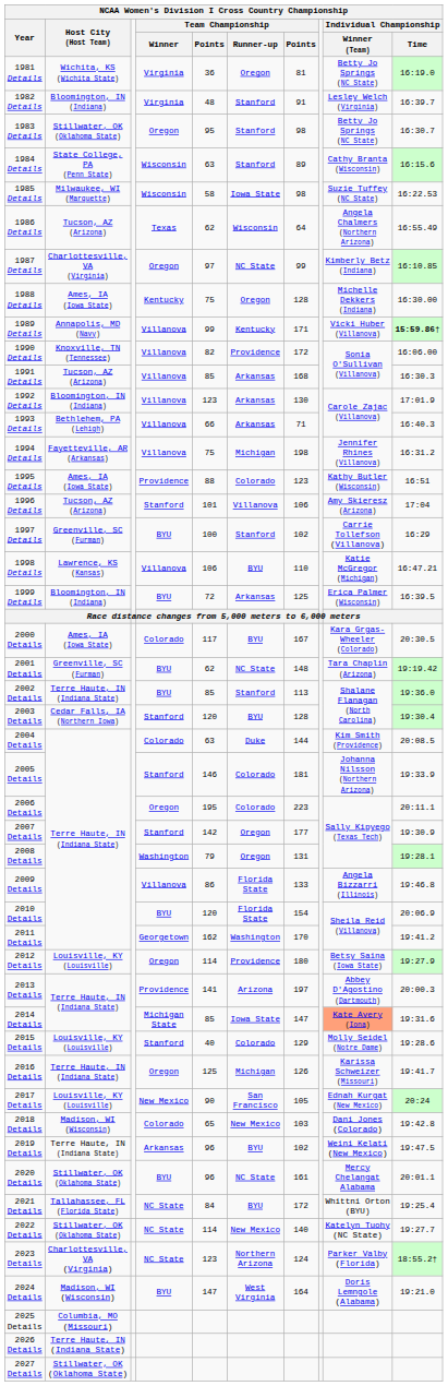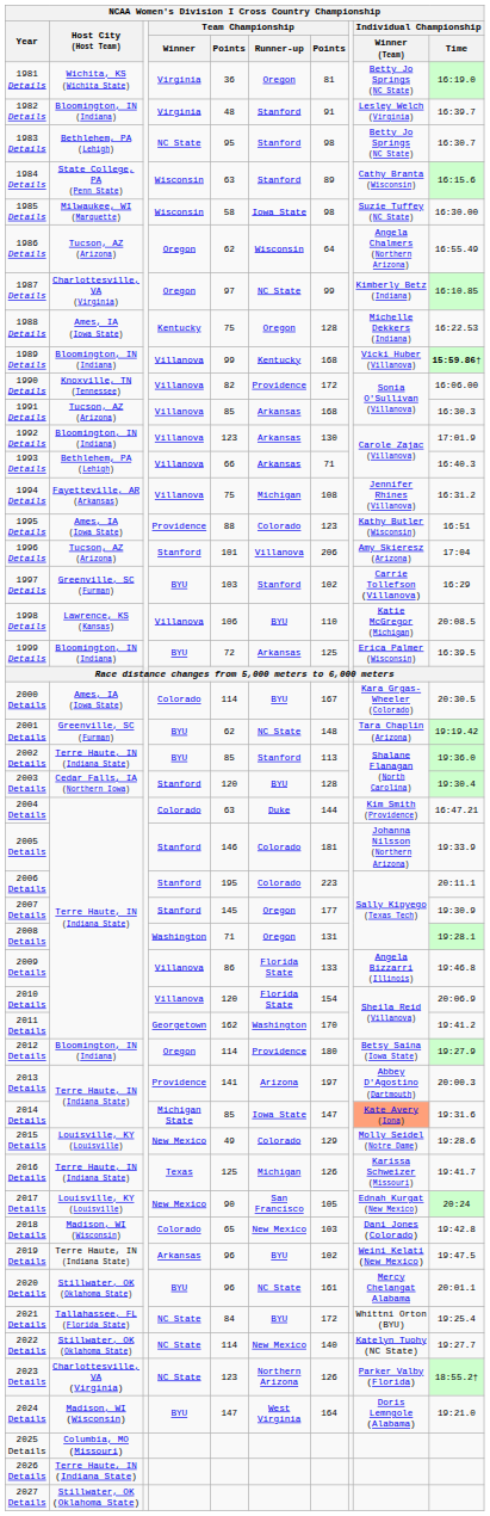1983 Details | Host City (Host Team): Stillwater, OK (Oklahoma State) -> Bethlehem, PA (Lehigh)
1983 Details | Team Championship / Winner: Oregon -> NC State
1985 Details | Individual Championship / Time: 16:22.53 -> 16:30.00
1986 Details | Team Championship / Winner: Texas -> Oregon
1988 Details | Individual Championship / Time: 16:30.00 -> 16:22.53
1989 Details | Host City (Host Team): Annapolis, MD (Navy) -> Bloomington, IN (Indiana)
1989 Details | column 7: 171 -> 168
1994 Details | column 7: 198 -> 108
1996 Details | column 7: 106 -> 206
1997 Details | column 5: 100 -> 103
1998 Details | Individual Championship / Time: 16:47.21 -> 20:08.5
2000 Details | column 5: 117 -> 114
2004 Details | Individual Championship / Time: 20:08.5 -> 16:47.21
2006 Details | Team Championship / Winner: Oregon -> Stanford
2007 Details | column 5: 142 -> 145
2008 Details | column 5: 79 -> 71
2010 Details | Team Championship / Winner: BYU -> Villanova
2012 Details | Host City (Host Team): Louisville, KY (Louisville) -> Bloomington, IN (Indiana)
2015 Details | Team Championship / Winner: Stanford -> New Mexico
2015 Details | column 5: 40 -> 49
2016 Details | Team Championship / Winner: Oregon -> Texas
2023 Details | column 7: 124 -> 126
